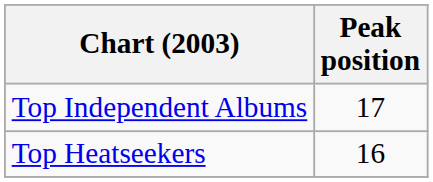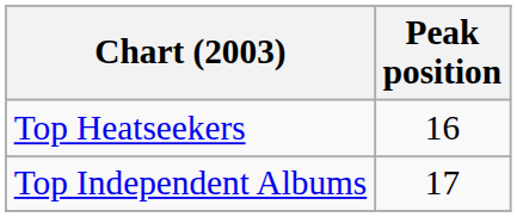rows swapped: Top Heatseekers <-> Top Independent Albums
